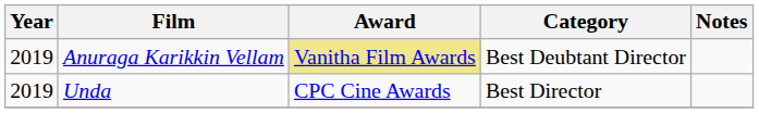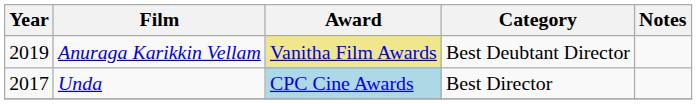Unda | Year: 2019 -> 2017
Unda | Award: no background -> lightblue background
